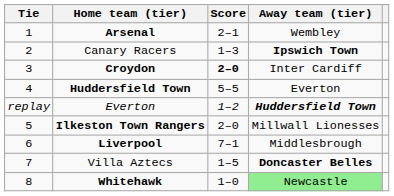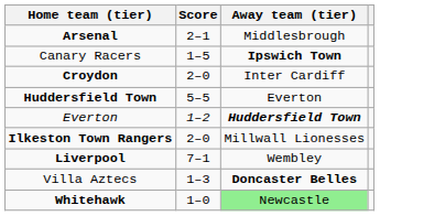- column: Tie | 1 | 2 | 3 | 4 | replay | 5 | 6 | 7 | 8
Arsenal | Away team (tier): Wembley -> Middlesbrough
Canary Racers | Score: 1–3 -> 1–5
Croydon | Score: bold -> normal
Liverpool | Away team (tier): Middlesbrough -> Wembley
Villa Aztecs | Score: 1–5 -> 1–3
